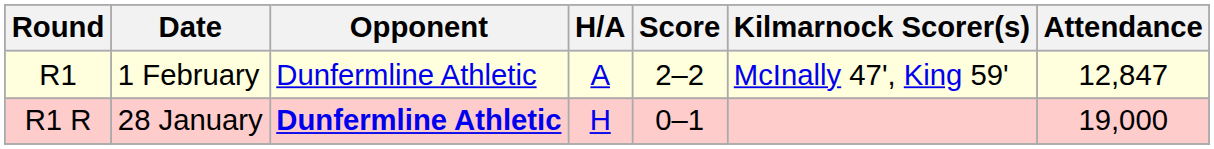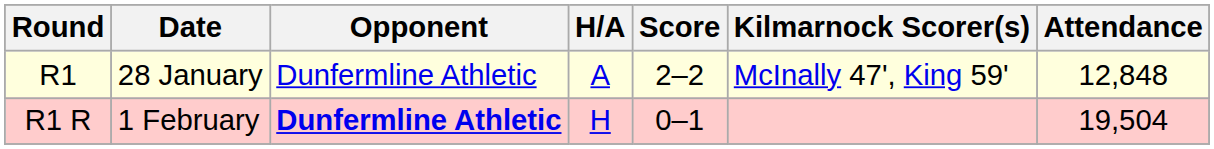R1 | Date: 1 February -> 28 January
R1 | Attendance: 12,847 -> 12,848
R1 R | Date: 28 January -> 1 February
R1 R | Attendance: 19,000 -> 19,504
